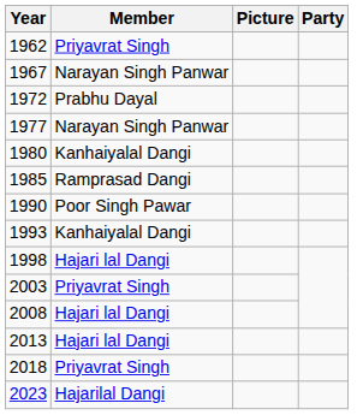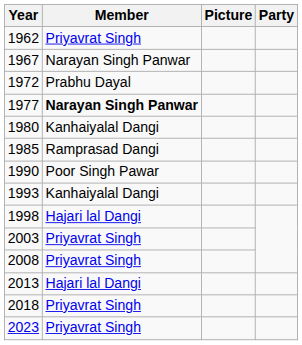1977 | Member: normal -> bold
2008 | Member: Hajari lal Dangi -> Priyavrat Singh
2023 | Member: Hajarilal Dangi -> Priyavrat Singh
